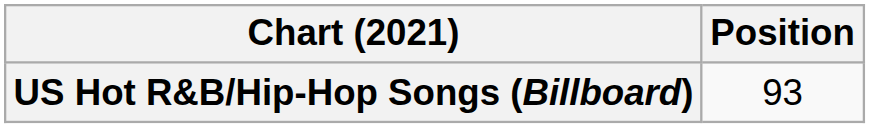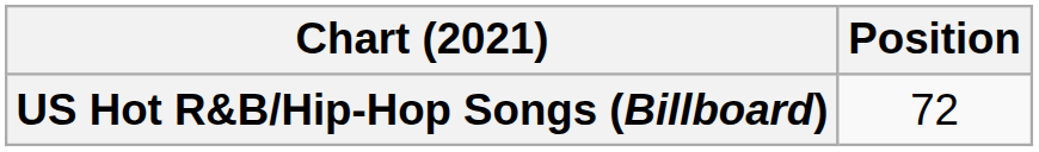US Hot R&B/Hip-Hop Songs (Billboard) | Position: 93 -> 72
